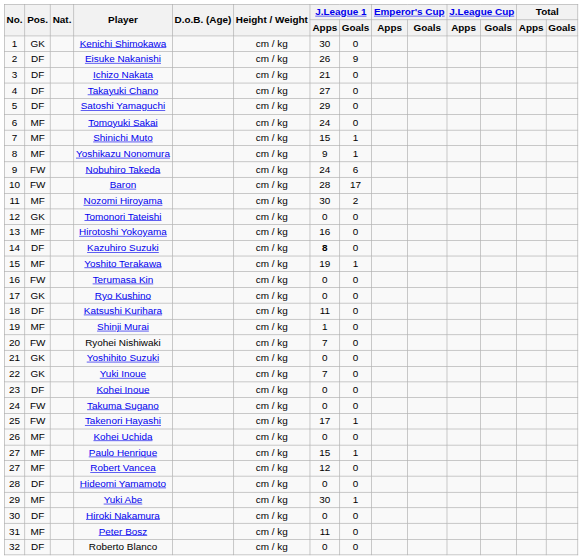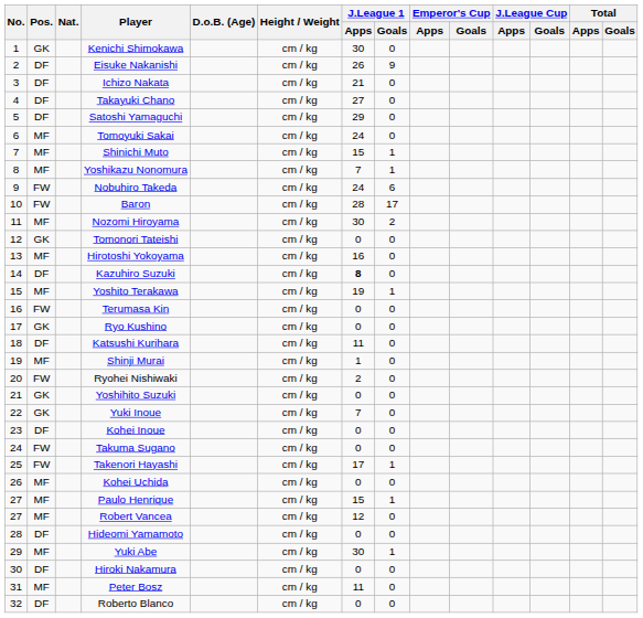Yoshikazu Nonomura | J.League 1 / Apps: 9 -> 7
Ryohei Nishiwaki | J.League 1 / Apps: 7 -> 2
